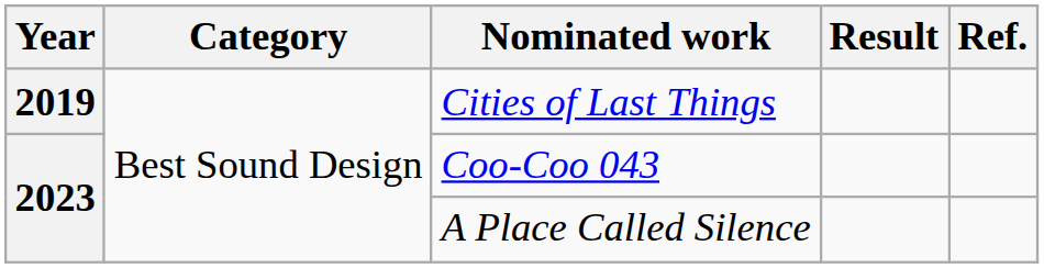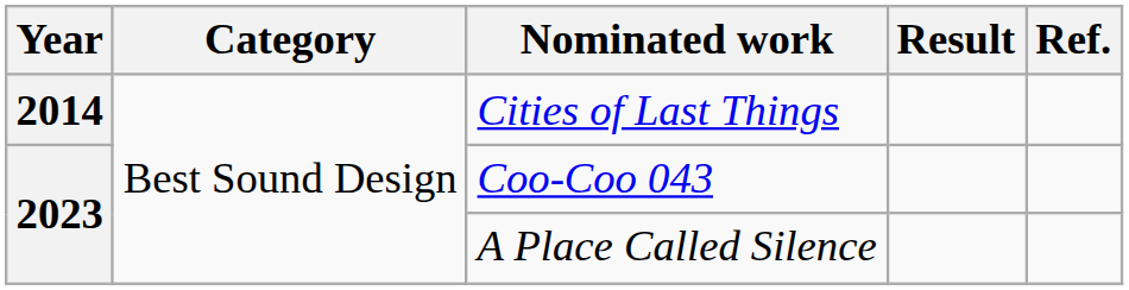Cities of Last Things | Year: 2019 -> 2014
